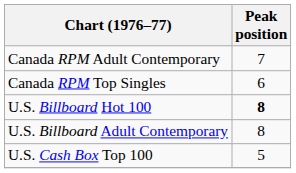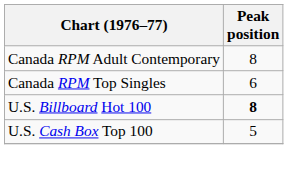Canada RPM Adult Contemporary | Peak position: 7 -> 8
- row: U.S. Billboard Adult Contemporary | 8
